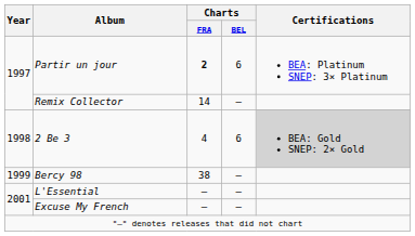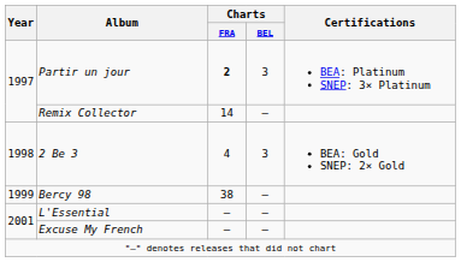Partir un jour | Charts / BEL: 6 -> 3
2 Be 3 | Charts / BEL: 6 -> 3
2 Be 3 | Certifications: lightgrey background -> no background
